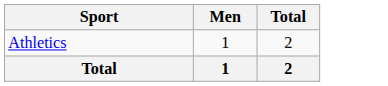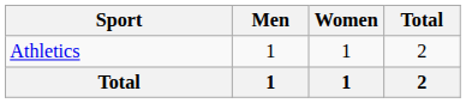+ column: Women | 1 | 1
